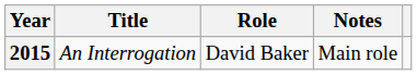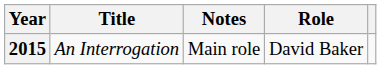columns swapped: Role <-> Notes
